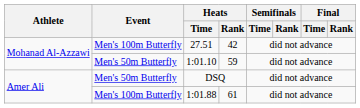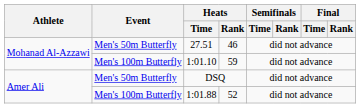27.51 | Event: Men's 100m Butterfly -> Men's 50m Butterfly
27.51 | Heats / Rank: 42 -> 46
1:01.10 | Event: Men's 50m Butterfly -> Men's 100m Butterfly
1:01.88 | Heats / Rank: 61 -> 52
